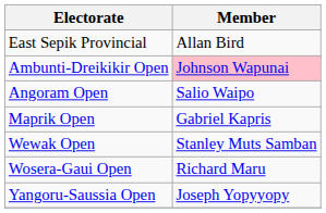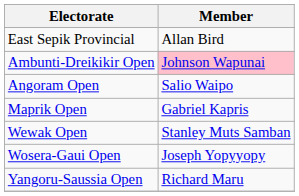Wosera-Gaui Open | Member: Richard Maru -> Joseph Yopyyopy
Yangoru-Saussia Open | Member: Joseph Yopyyopy -> Richard Maru
